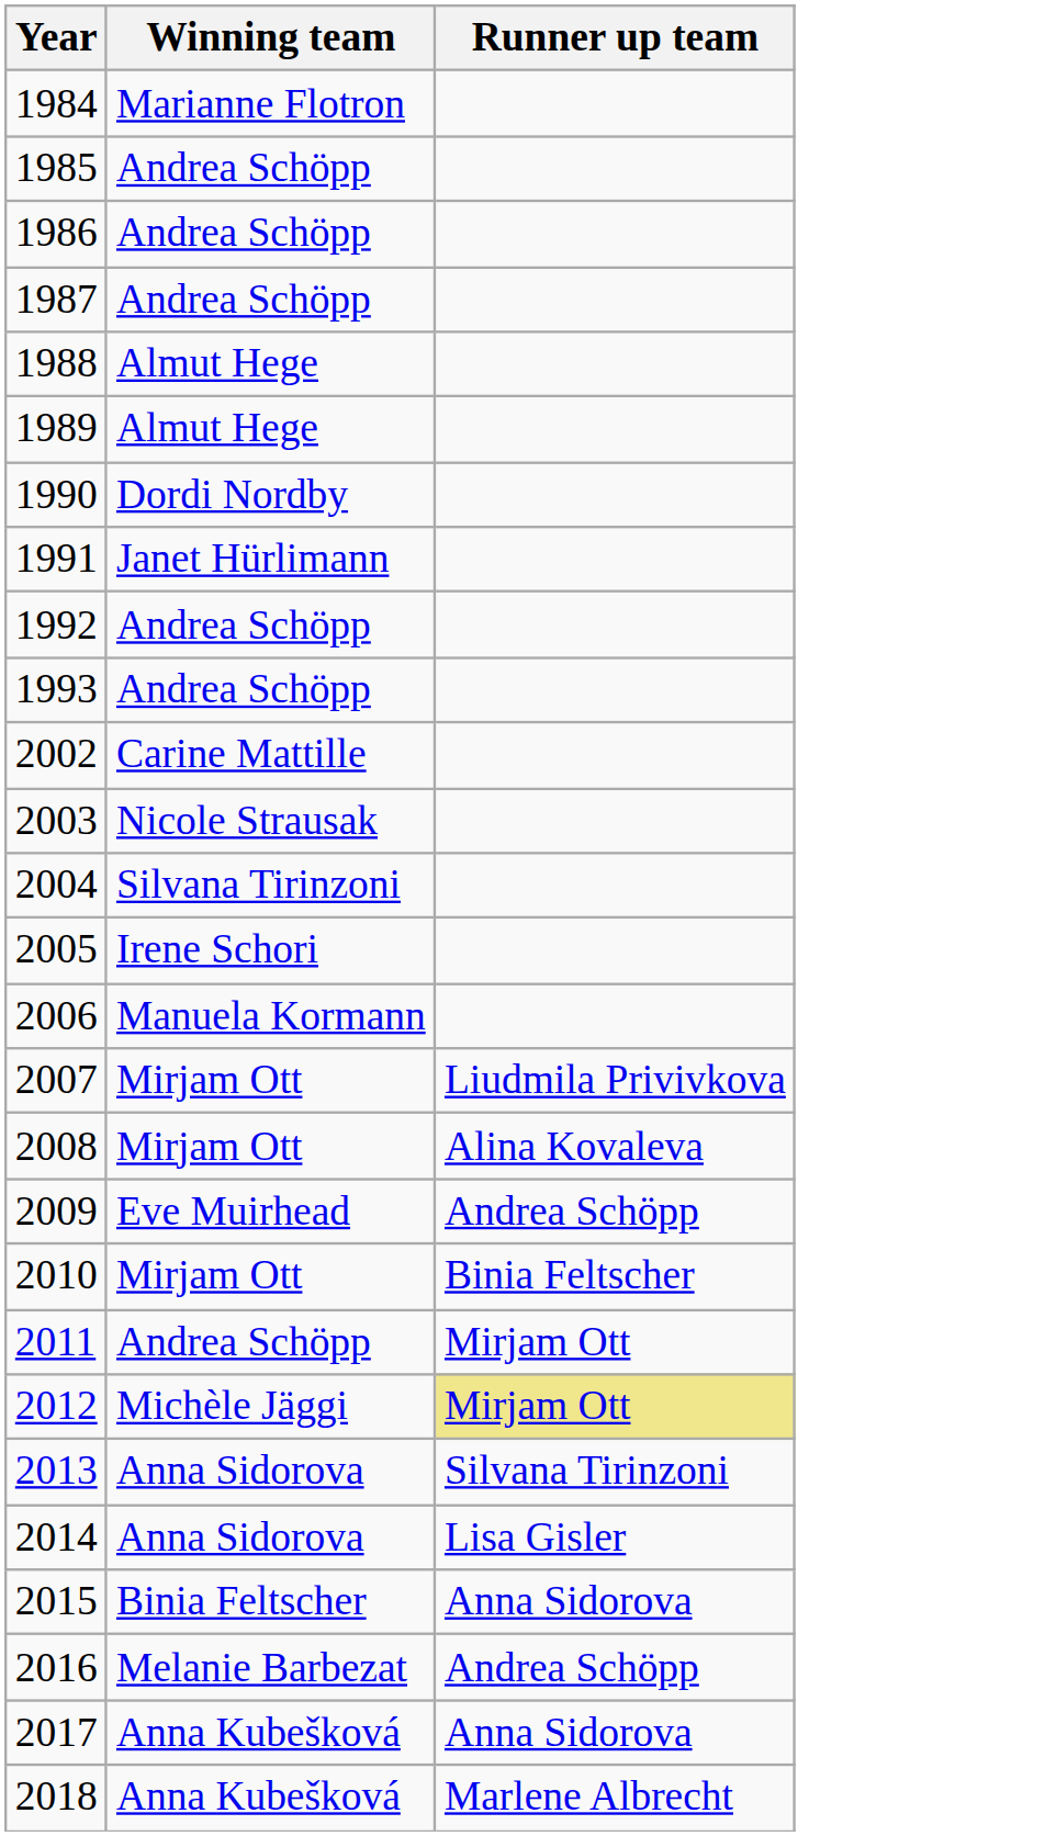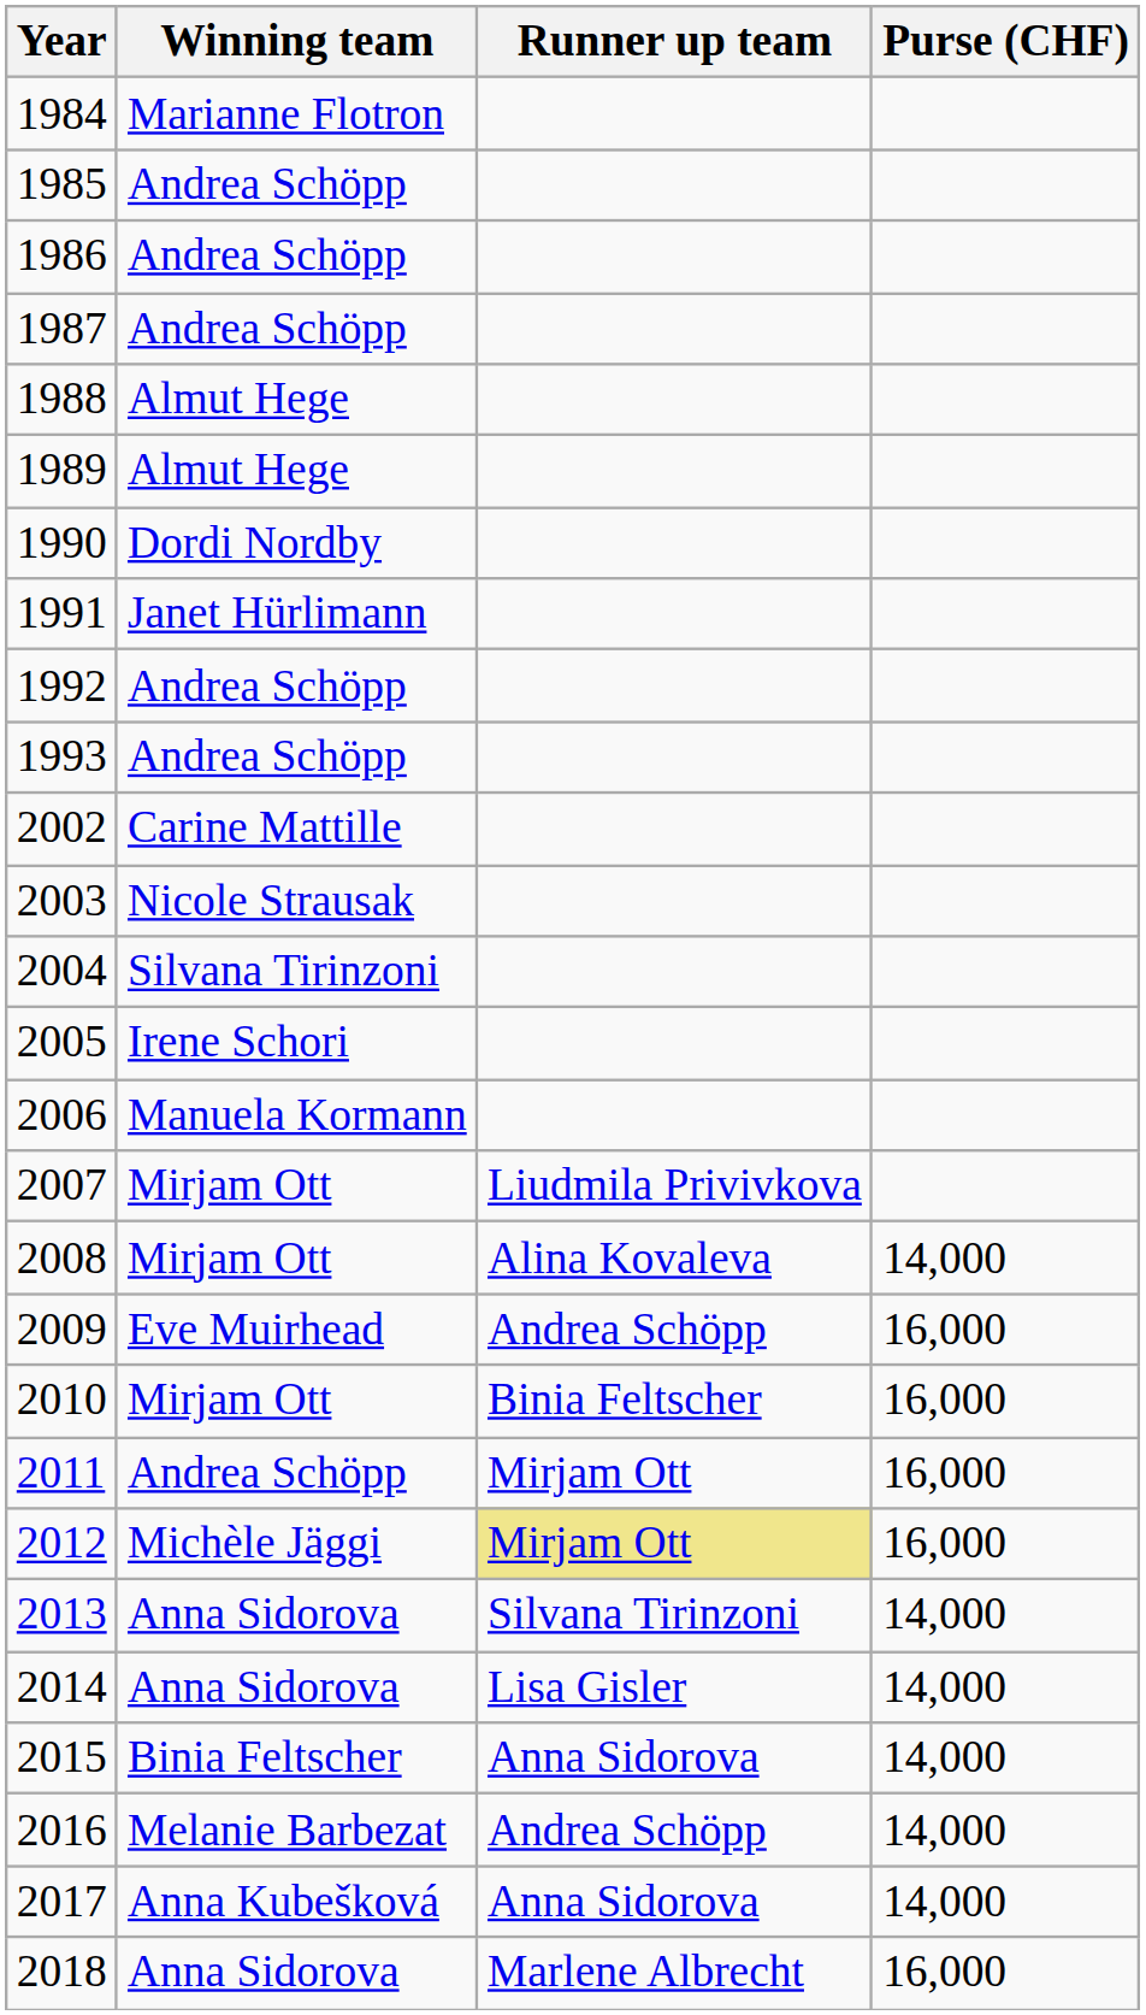+ column: Purse (CHF) | 14,000 | 16,000 | 16,000 | 16,000 | 16,000 | 14,000 | 14,000 | 14,000 | 14,000 | 14,000 | 16,000
2018 | Winning team: Anna Kubešková -> Anna Sidorova
